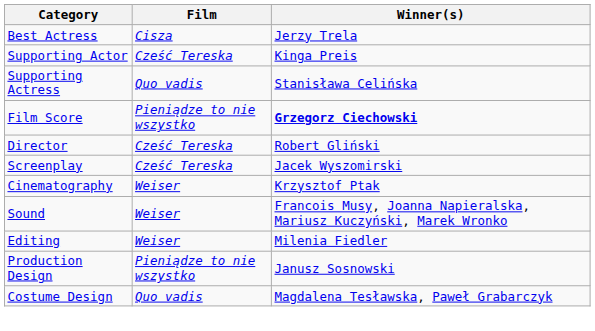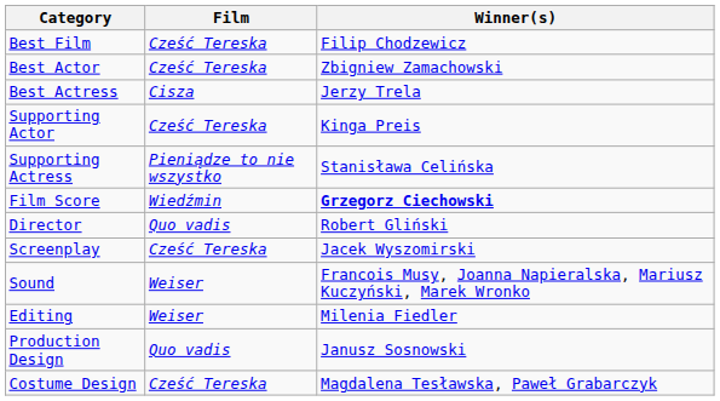+ row: Best Film | Cześć Tereska | Filip Chodzewicz
+ row: Best Actor | Cześć Tereska | Zbigniew Zamachowski
Supporting Actress | Film: Quo vadis -> Pieniądze to nie wszystko
Film Score | Film: Pieniądze to nie wszystko -> Wiedźmin
Director | Film: Cześć Tereska -> Quo vadis
- row: Cinematography | Weiser | Krzysztof Ptak
Production Design | Film: Pieniądze to nie wszystko -> Quo vadis
Costume Design | Film: Quo vadis -> Cześć Tereska
